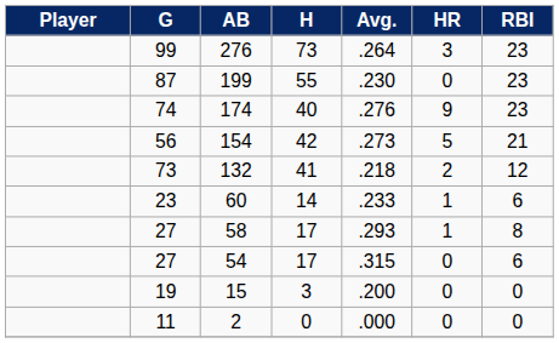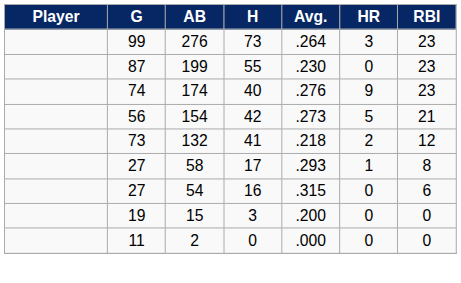- row: 23 | 60 | 14 | .233 | 1 | 6
54 | H: 17 -> 16
